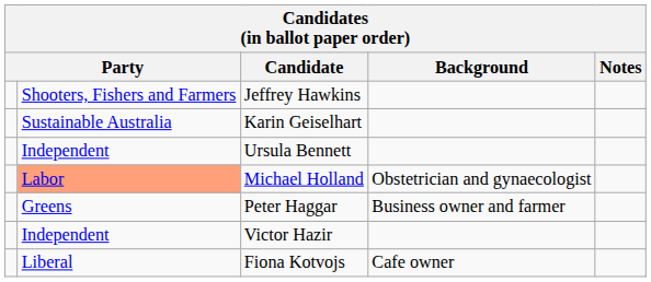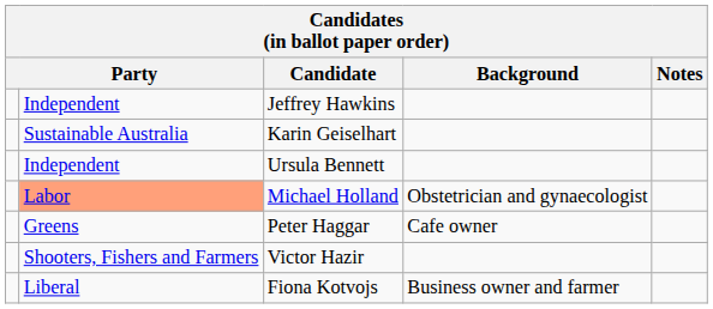Jeffrey Hawkins | column 2: Shooters, Fishers and Farmers -> Independent
Peter Haggar | Background: Business owner and farmer -> Cafe owner
Victor Hazir | column 2: Independent -> Shooters, Fishers and Farmers
Fiona Kotvojs | Background: Cafe owner -> Business owner and farmer
